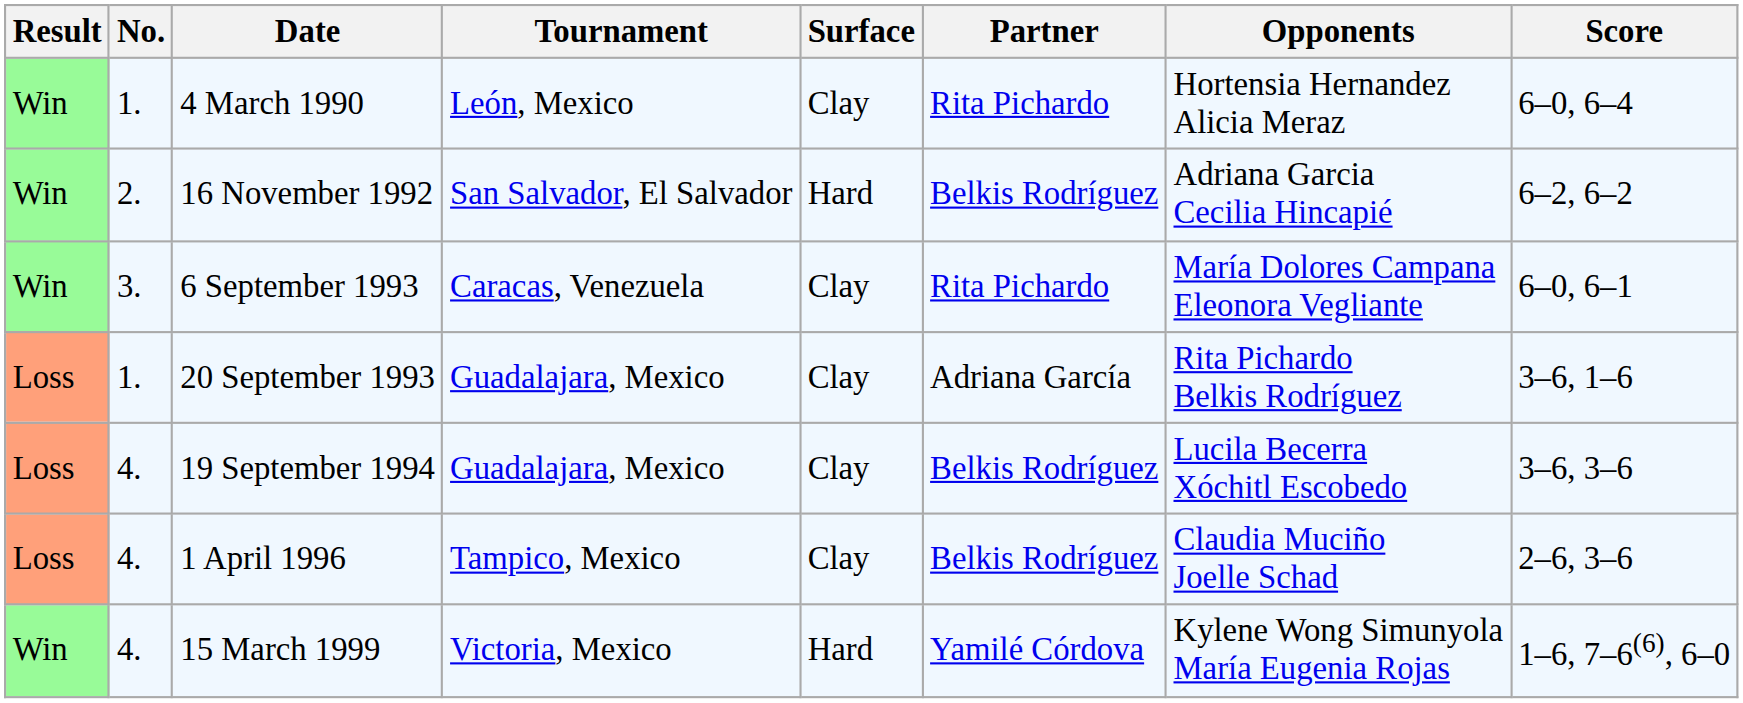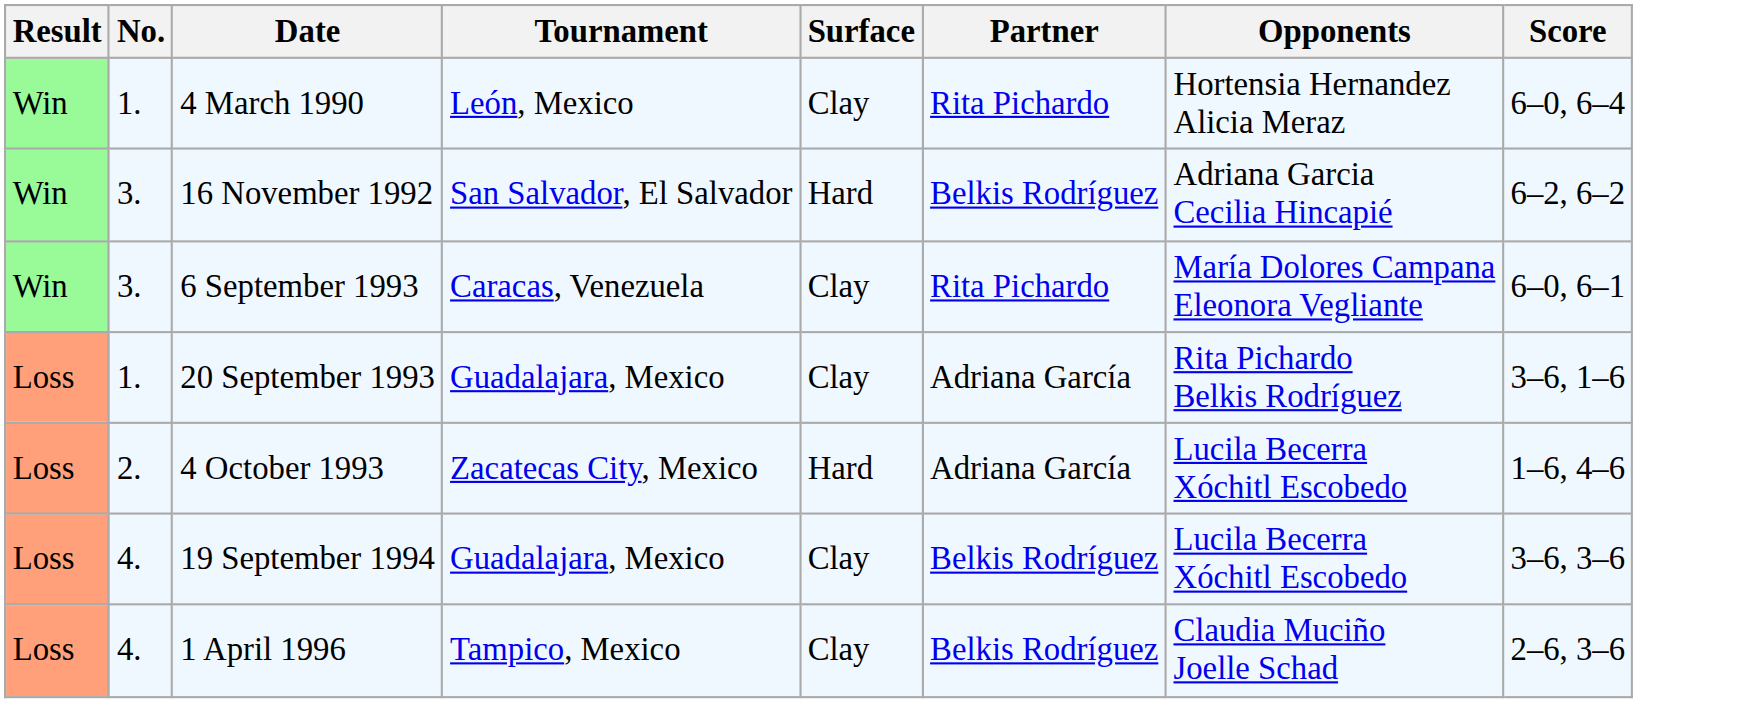16 November 1992 | No.: 2. -> 3.
+ row: Loss | 2. | 4 October 1993 | Zacatecas City, Mexico | Hard | Adriana García | Lucila Becerra Xóchitl Escobedo | 1–6, 4–6
- row: Win | 4. | 15 March 1999 | Victoria, Mexico | Hard | Yamilé Córdova | Kylene Wong Simunyola María Eugenia Rojas | 1–6, 7–6(6), 6–0
